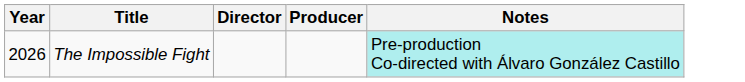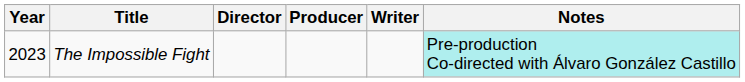+ column: Writer
The Impossible Fight | Year: 2026 -> 2023
